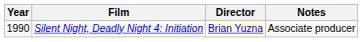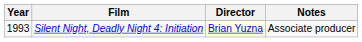Silent Night, Deadly Night 4: Initiation | Year: 1990 -> 1993
